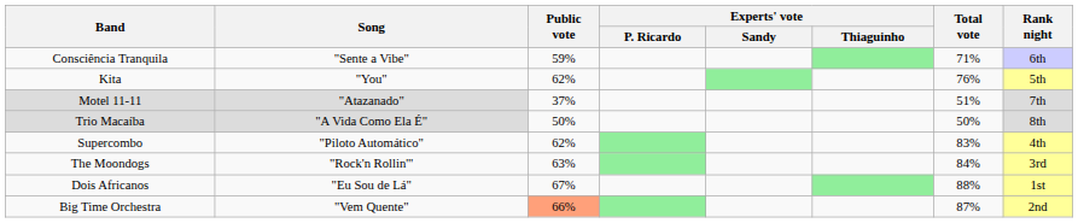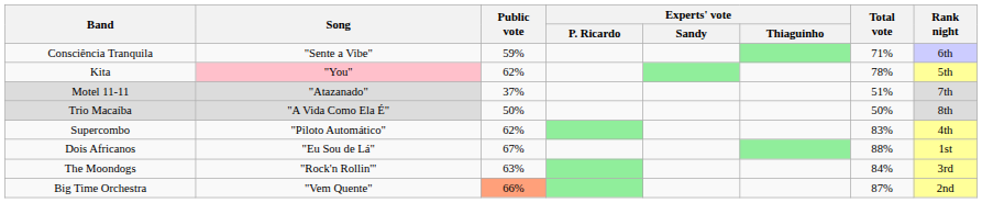Kita | Song: no background -> pink background
Kita | Total vote: 76% -> 78%
rows swapped: Dois Africanos <-> The Moondogs
